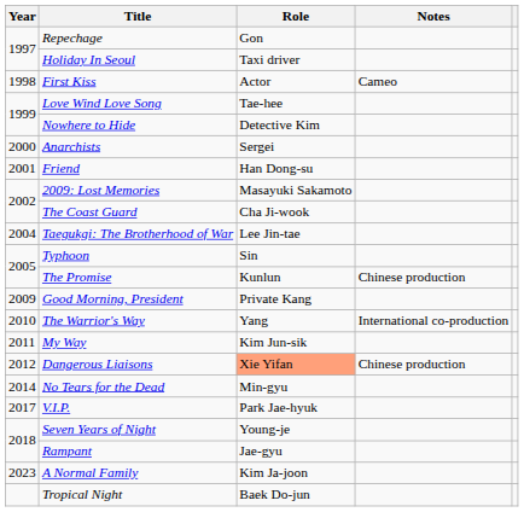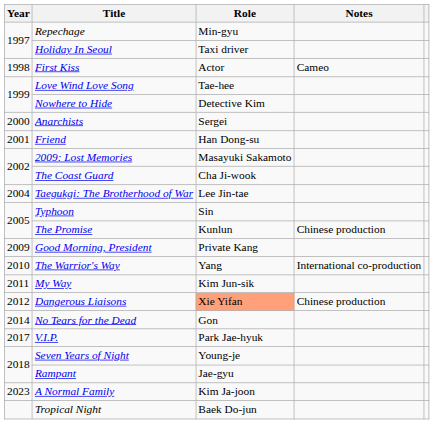Repechage | Role: Gon -> Min-gyu
No Tears for the Dead | Role: Min-gyu -> Gon
